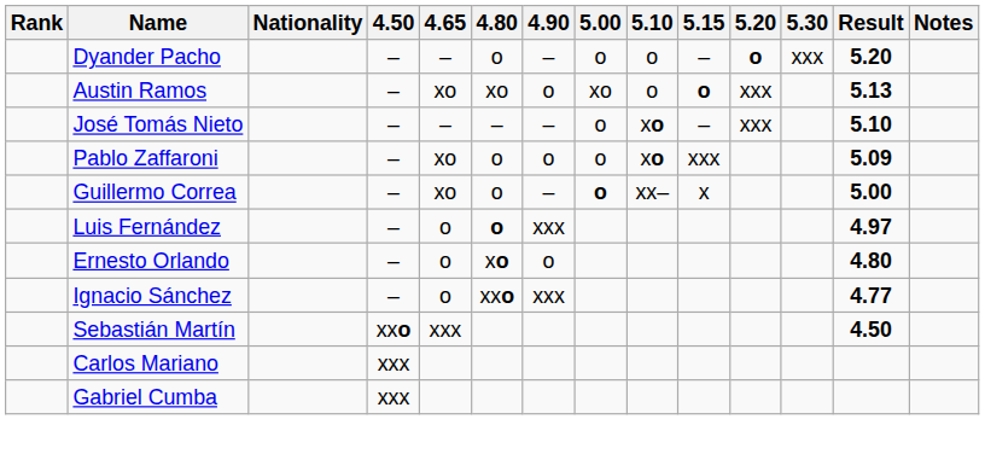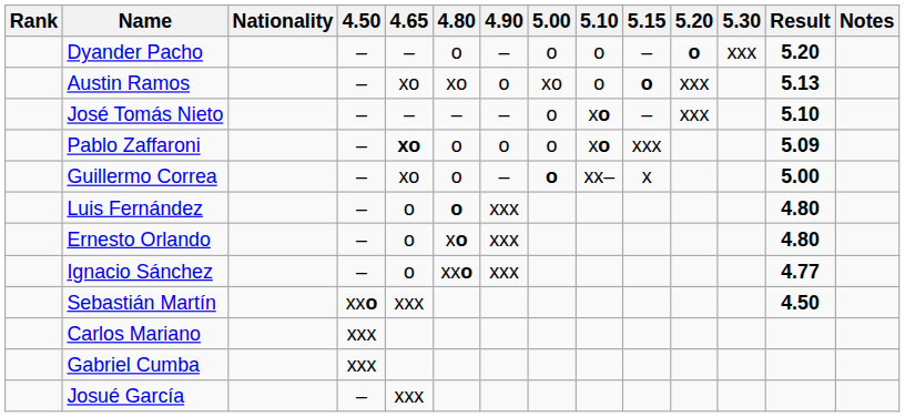Pablo Zaffaroni | 4.65: normal -> bold
Luis Fernández | Result: 4.97 -> 4.80
Ernesto Orlando | 4.90: o -> xxx
+ row: Josué García | – | xxx
